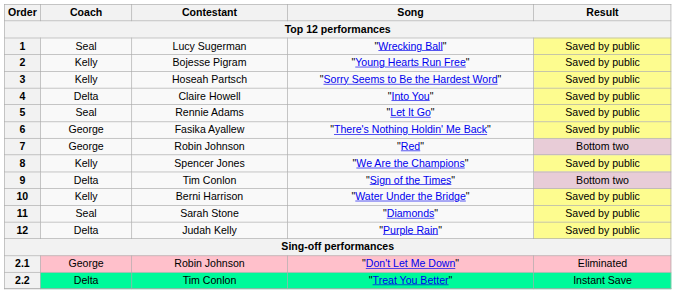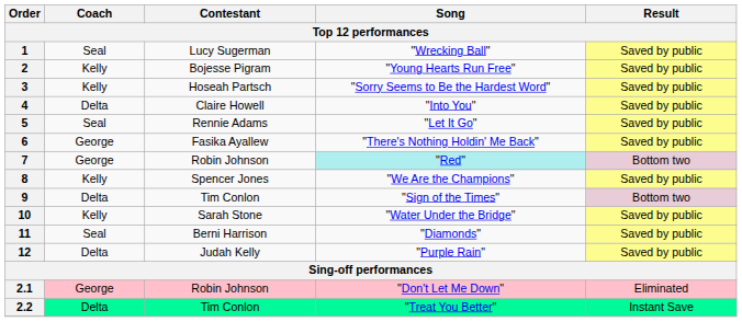7 | Song: no background -> paleturquoise background
10 | Contestant: Berni Harrison -> Sarah Stone
11 | Contestant: Sarah Stone -> Berni Harrison
